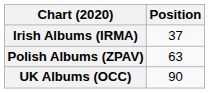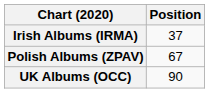Polish Albums (ZPAV) | Position: 63 -> 67
